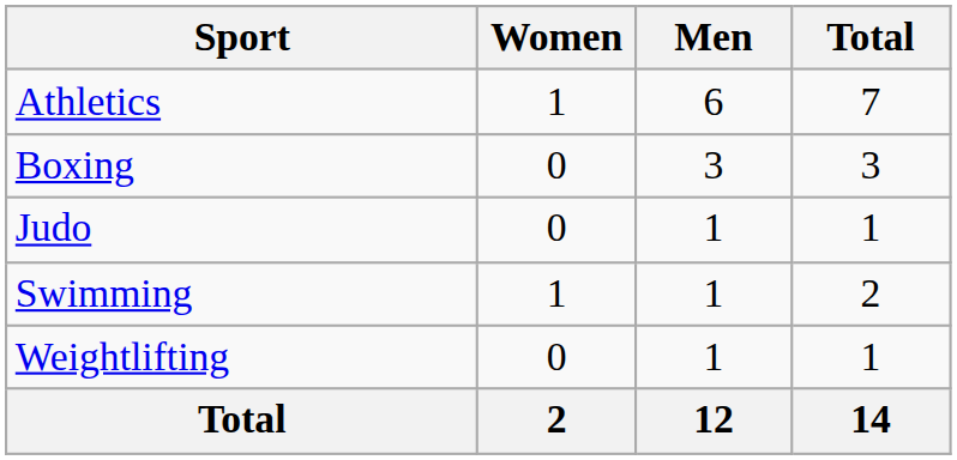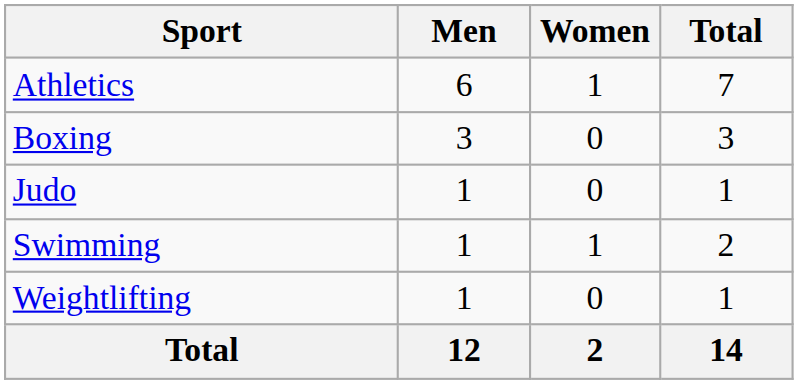columns swapped: Men <-> Women
